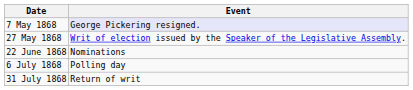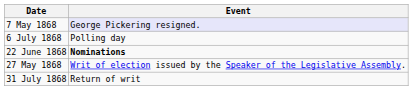rows swapped: 27 May 1868 <-> 6 July 1868
22 June 1868 | Event: normal -> bold
